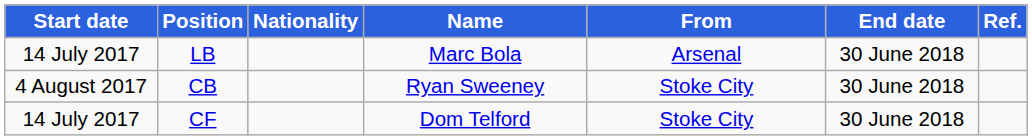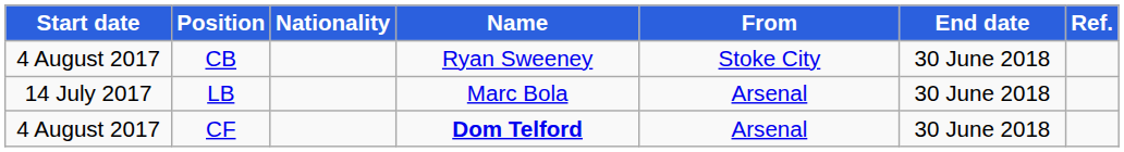rows swapped: LB <-> CB
CF | Start date: 14 July 2017 -> 4 August 2017
CF | Name: normal -> bold
CF | From: Stoke City -> Arsenal
